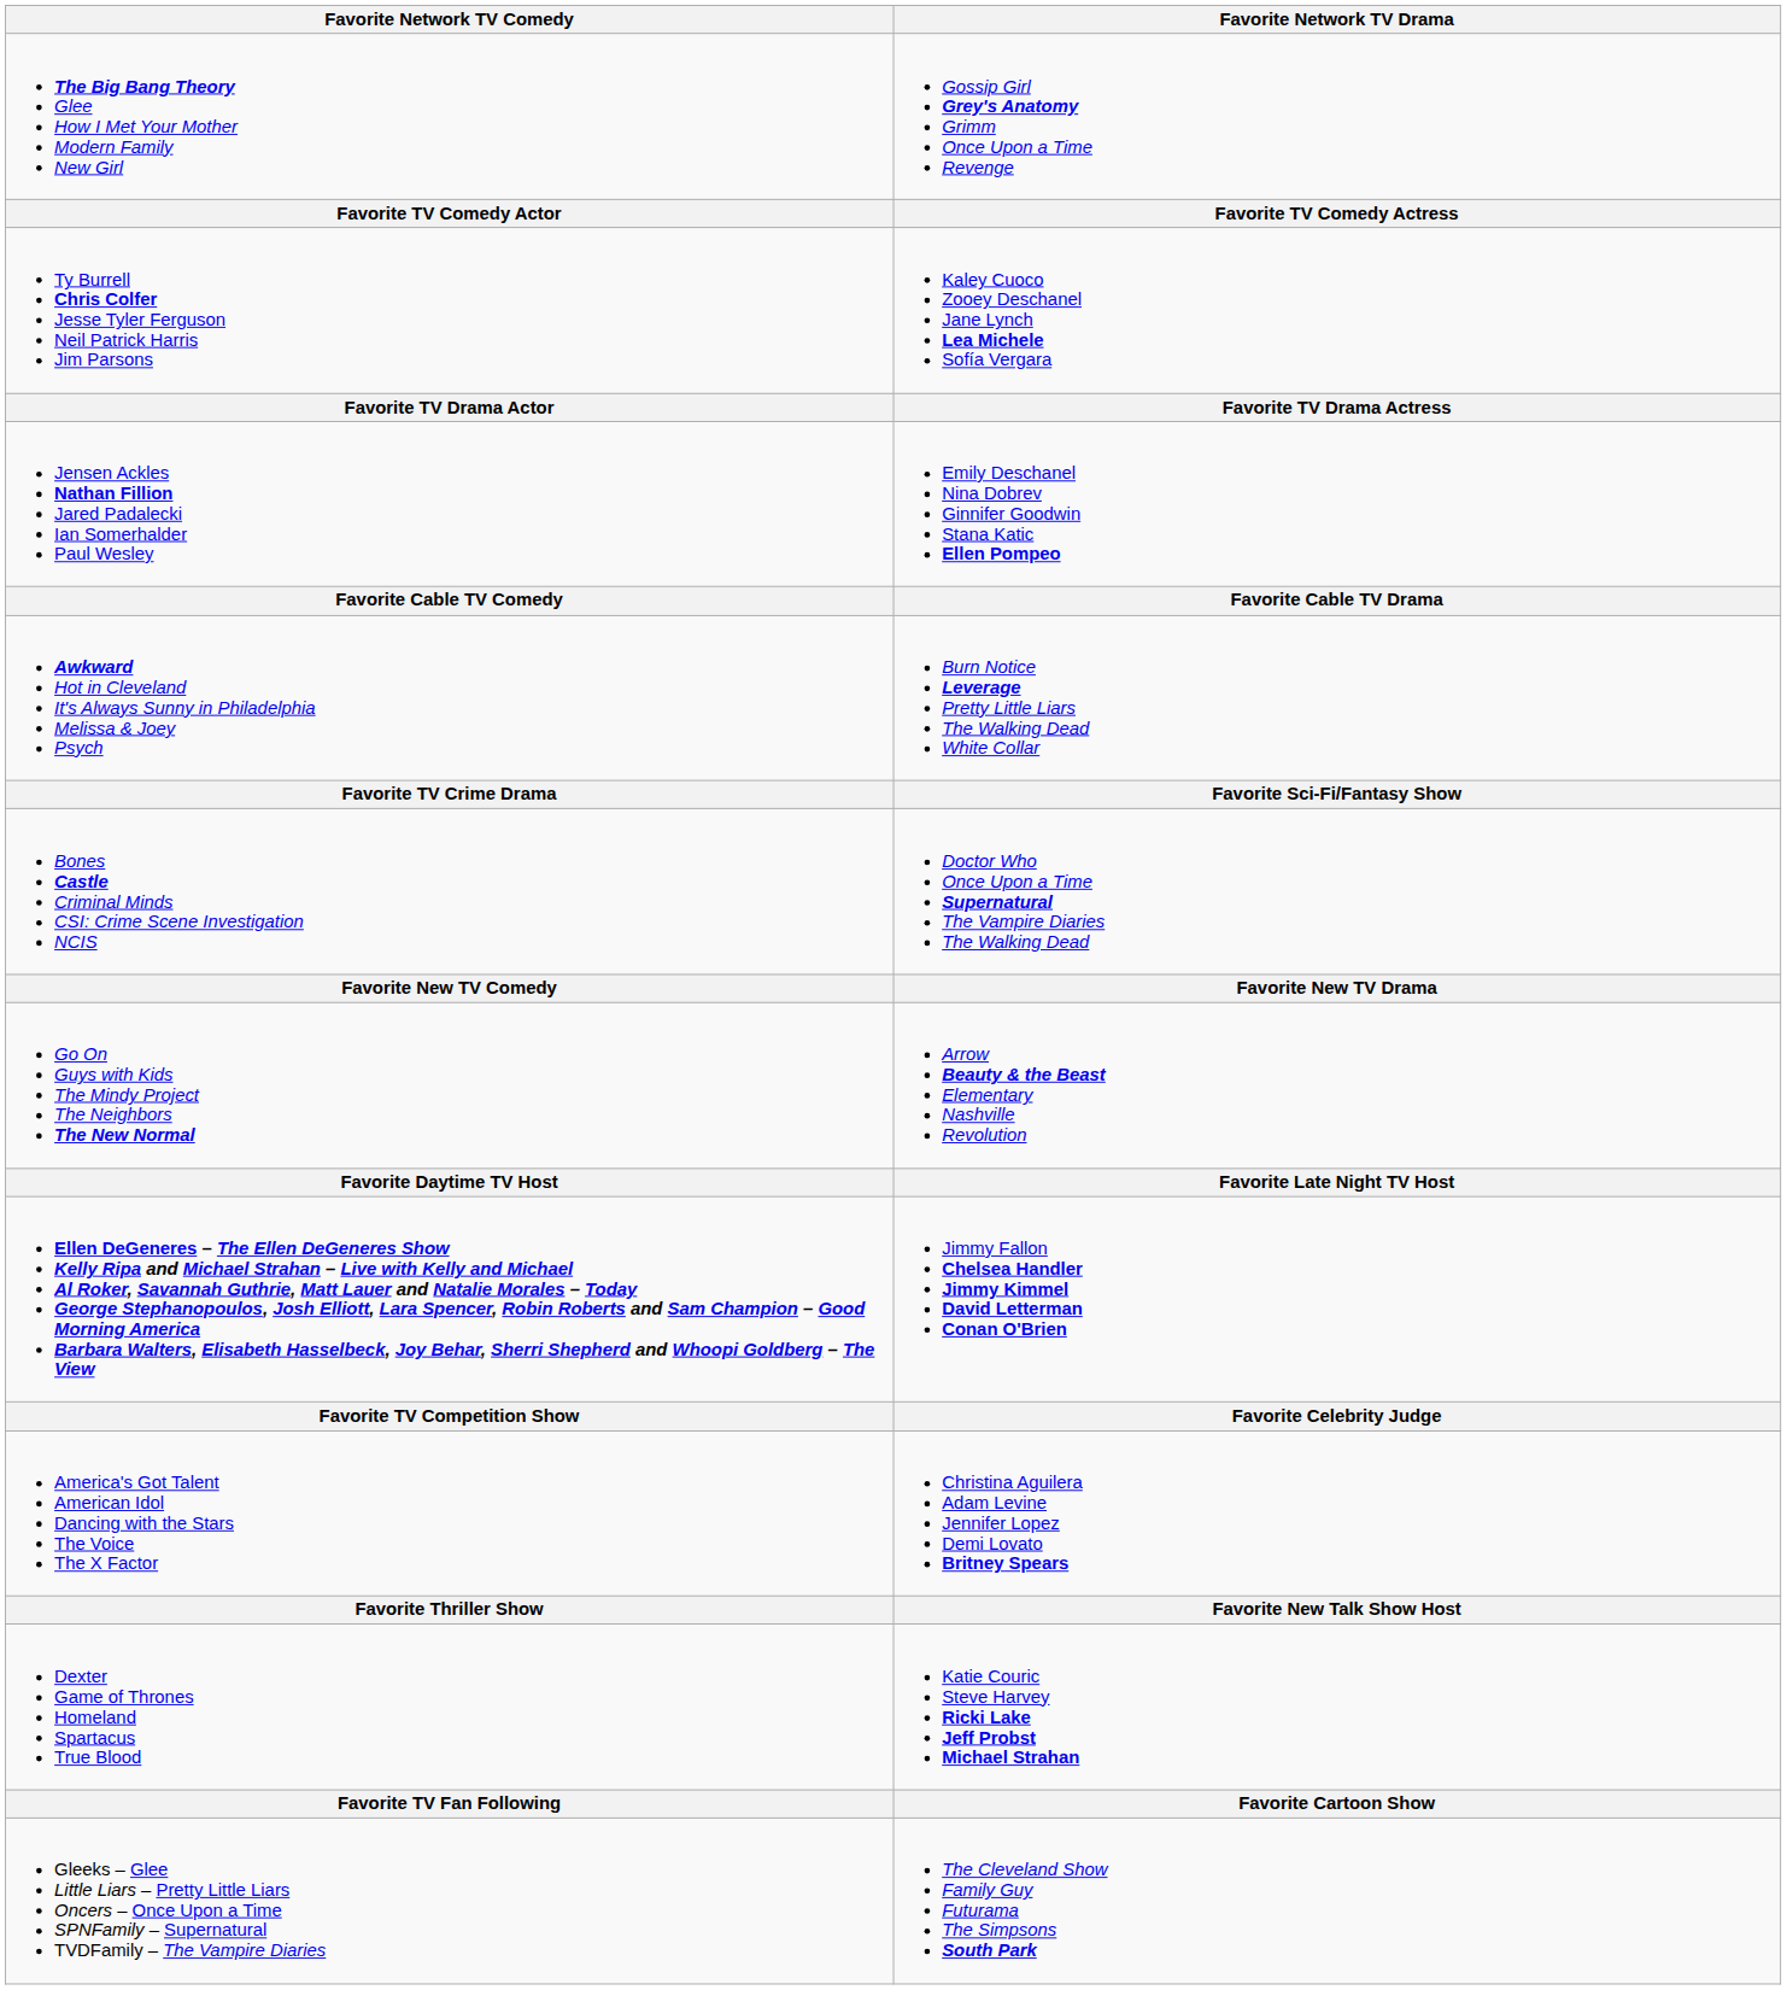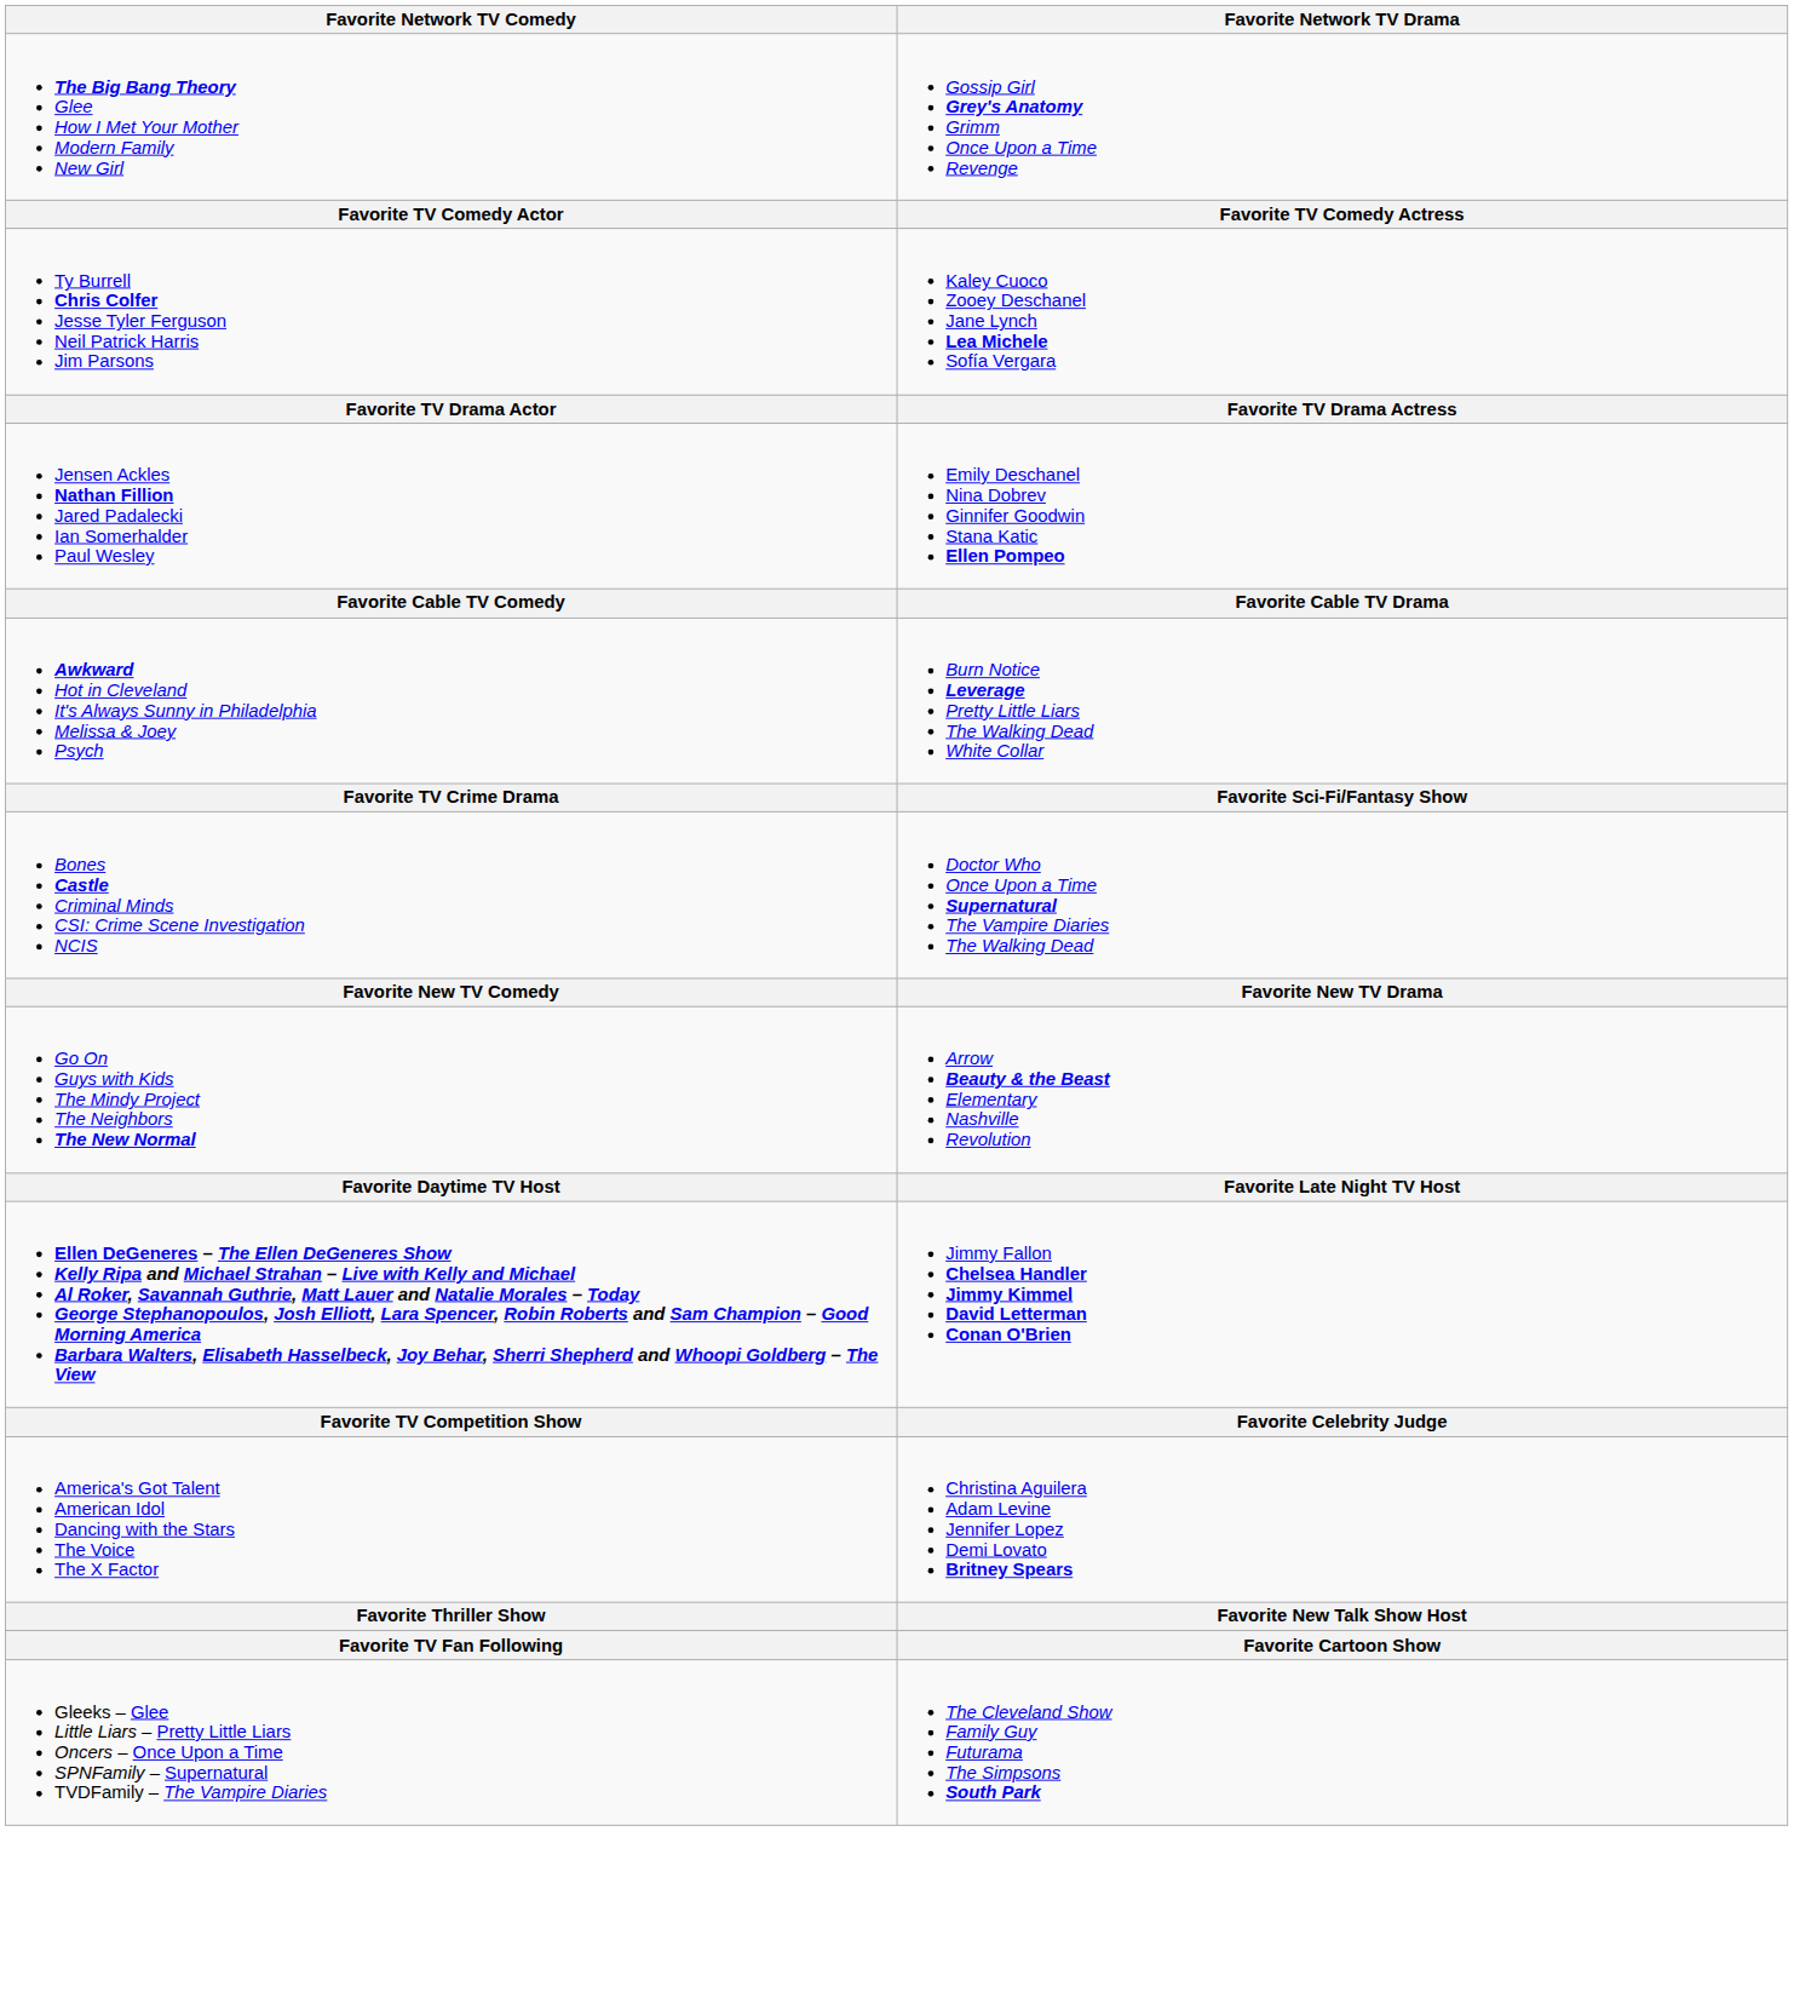- row: Dexter Game of Thrones Homeland Spartacus True Blood | Katie Couric Steve Harvey Ricki Lake Jeff Probst Michael Strahan
